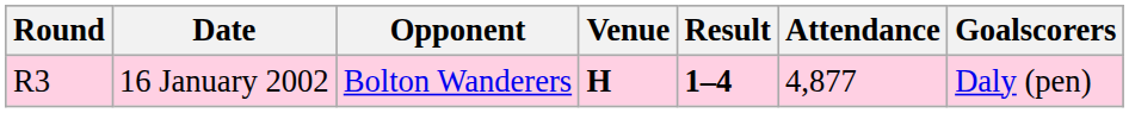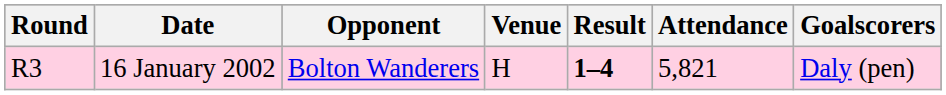16 January 2002 | Venue: bold -> normal
16 January 2002 | Attendance: 4,877 -> 5,821
